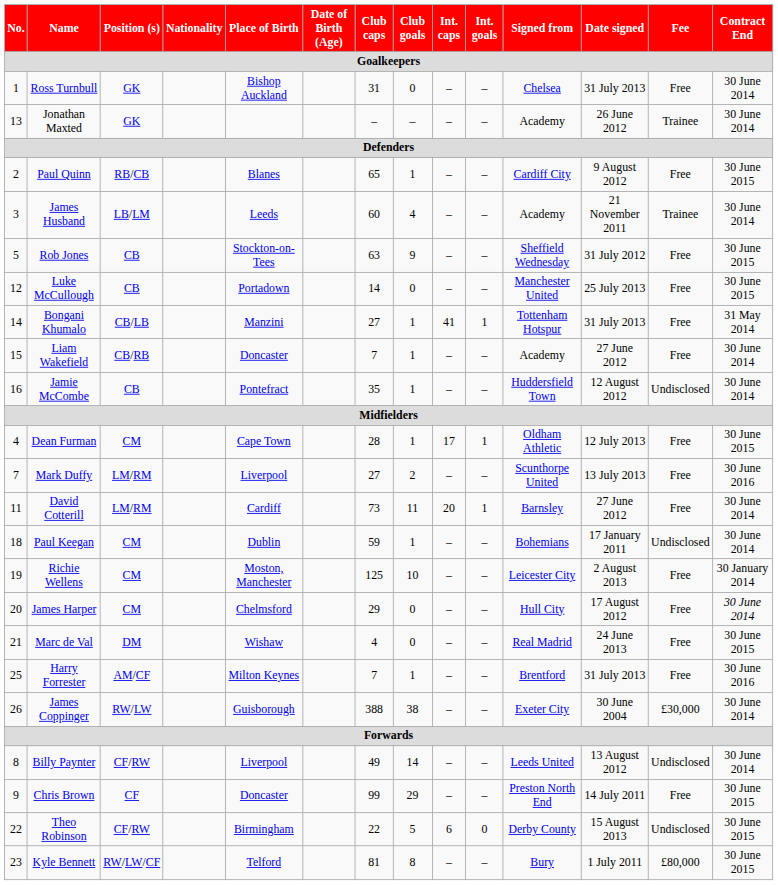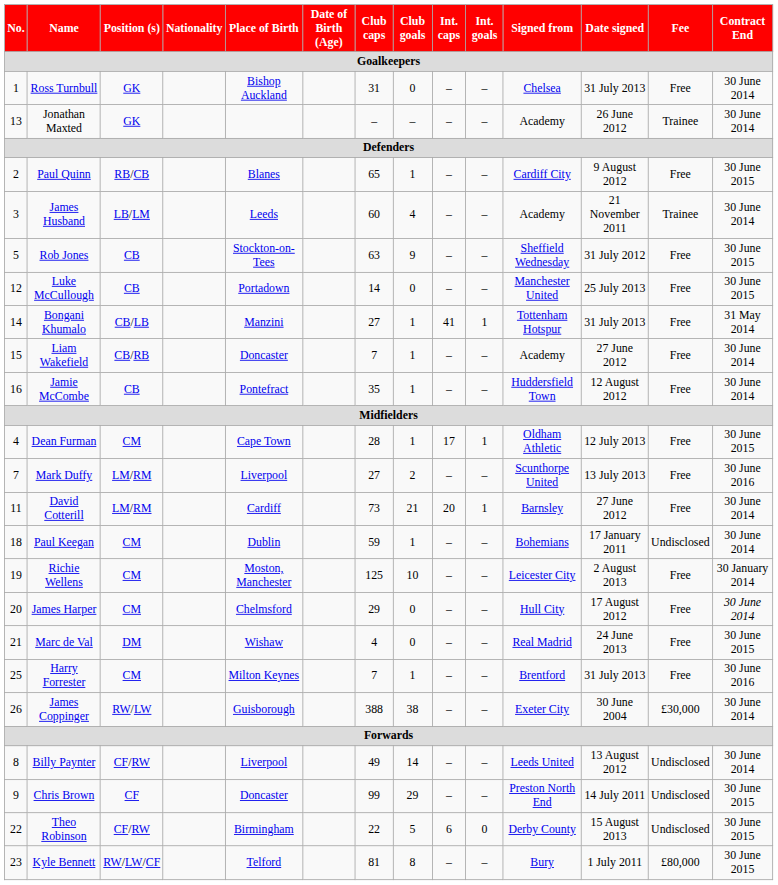Jamie McCombe | Fee: Undisclosed -> Free
David Cotterill | Club goals: 11 -> 21
Harry Forrester | Position (s): AM/CF -> CM
Chris Brown | Fee: Free -> Undisclosed
